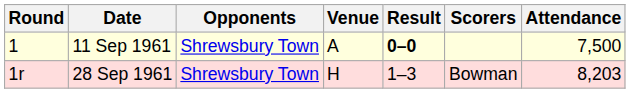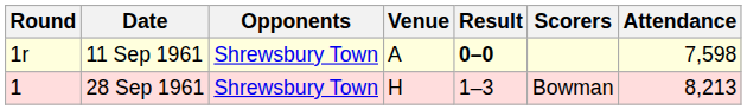11 Sep 1961 | Round: 1 -> 1r
11 Sep 1961 | Attendance: 7,500 -> 7,598
28 Sep 1961 | Round: 1r -> 1
28 Sep 1961 | Attendance: 8,203 -> 8,213
